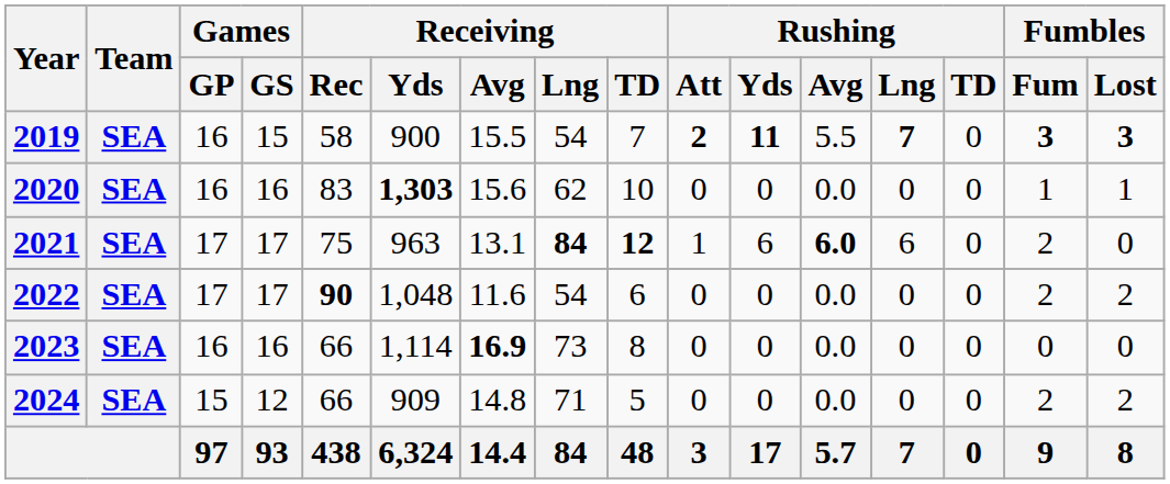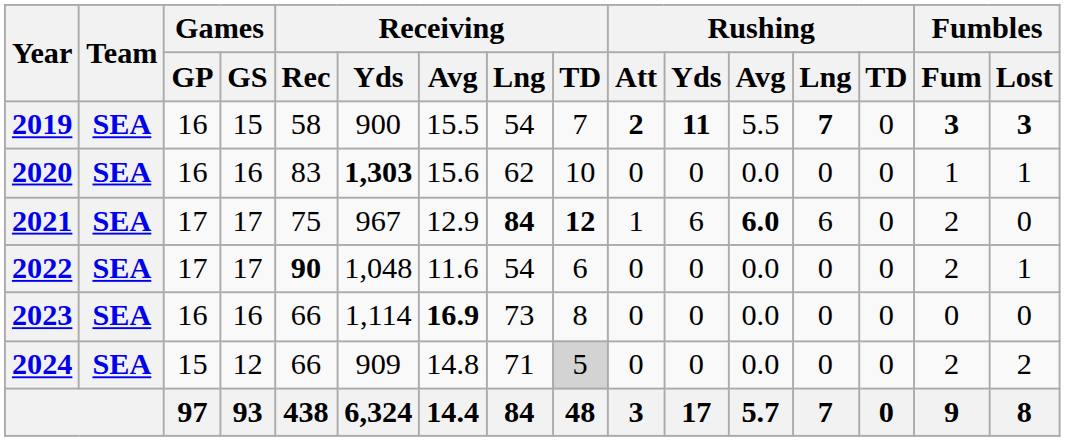2021 | Receiving / Yds: 963 -> 967
2021 | Receiving / Avg: 13.1 -> 12.9
2022 | Fumbles / Lost: 2 -> 1
2024 | Receiving / TD: no background -> lightgrey background
